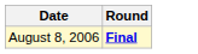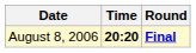+ column: Time | 20:20
